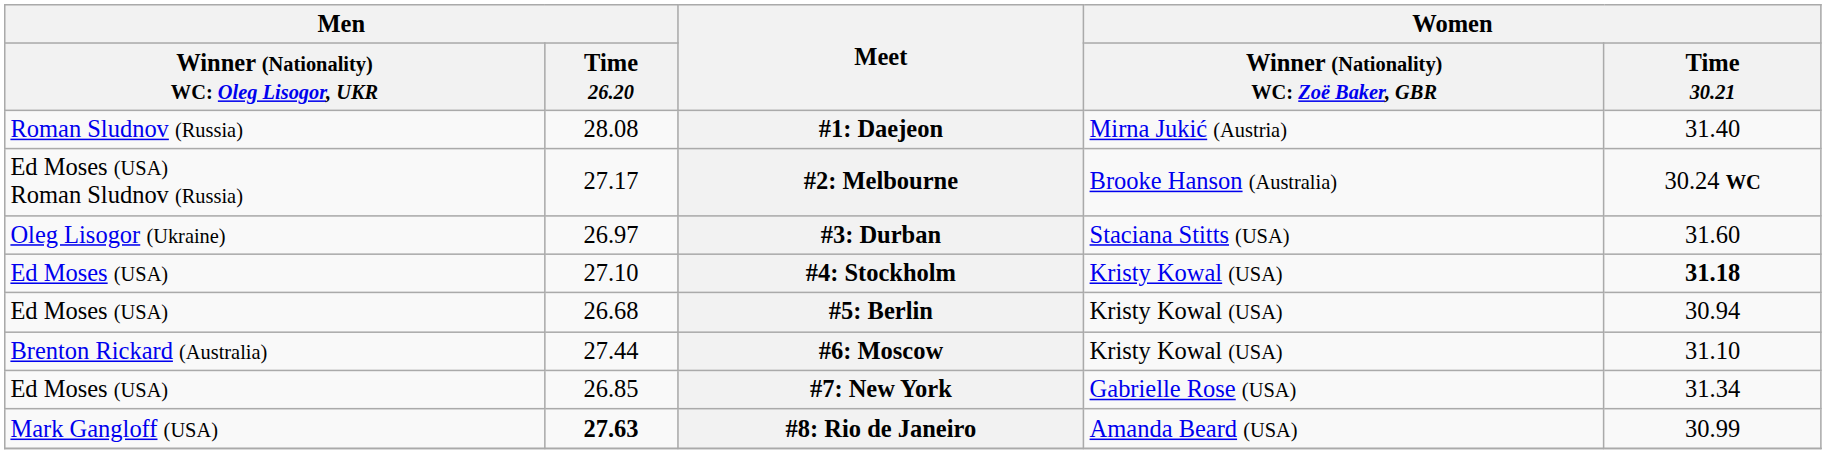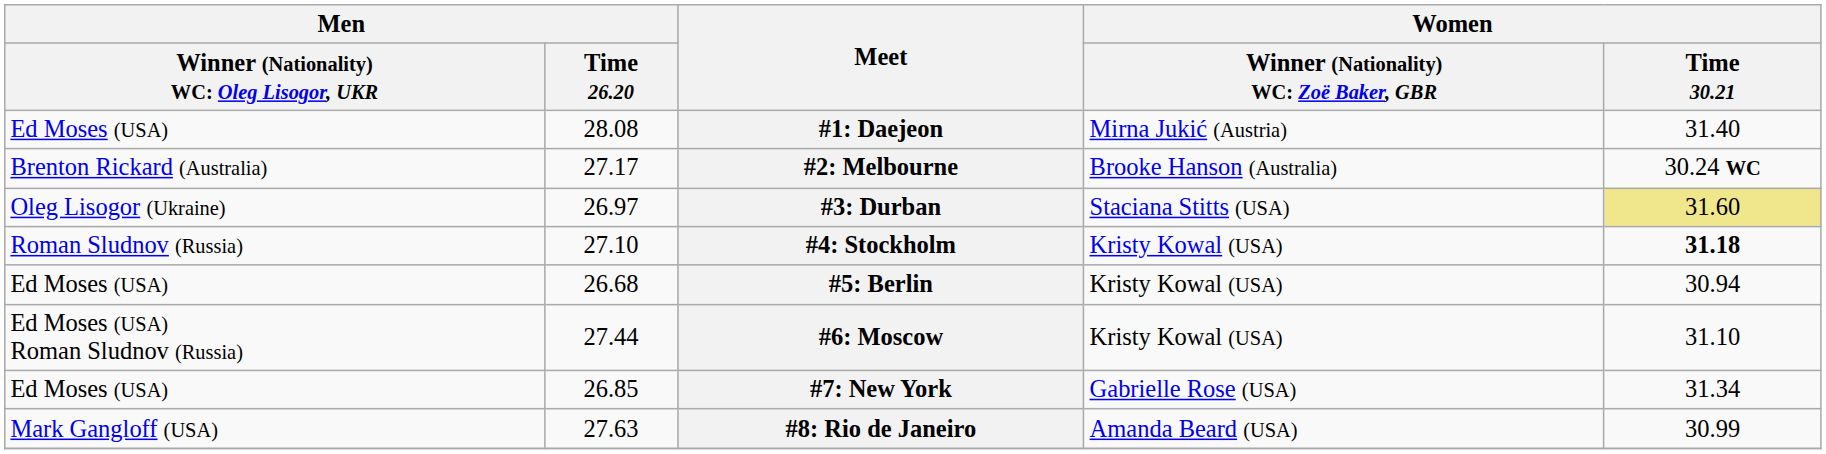#1: Daejeon | column 1: Roman Sludnov (Russia) -> Ed Moses (USA)
#2: Melbourne | column 1: Ed Moses (USA) Roman Sludnov (Russia) -> Brenton Rickard (Australia)
#3: Durban | Women / Time 30.21: no background -> khaki background
#4: Stockholm | column 1: Ed Moses (USA) -> Roman Sludnov (Russia)
#6: Moscow | column 1: Brenton Rickard (Australia) -> Ed Moses (USA) Roman Sludnov (Russia)
#8: Rio de Janeiro | Men / Time 26.20: bold -> normal
